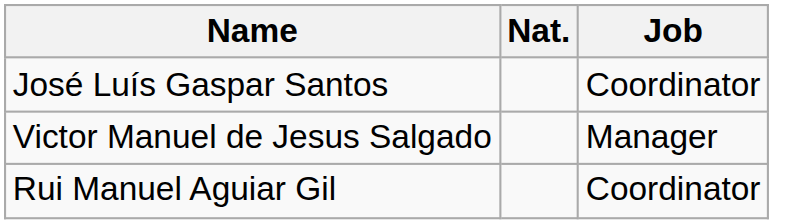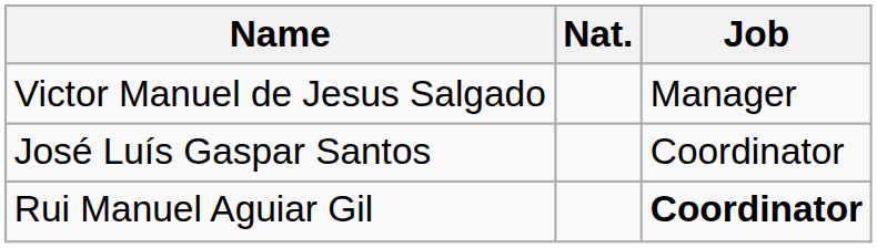rows swapped: Victor Manuel de Jesus Salgado <-> José Luís Gaspar Santos
Rui Manuel Aguiar Gil | Job: normal -> bold
